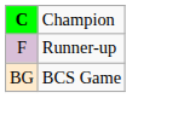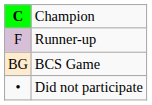+ row: • | Did not participate
